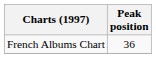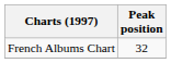French Albums Chart | Peak position: 36 -> 32
